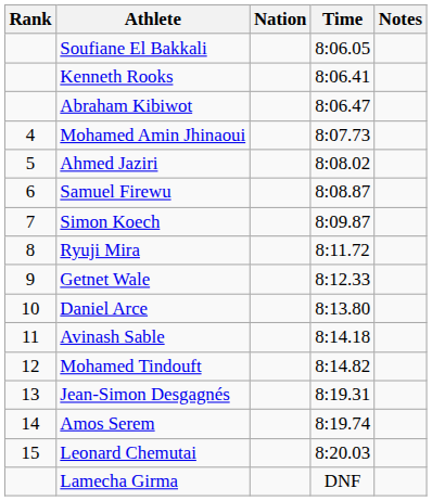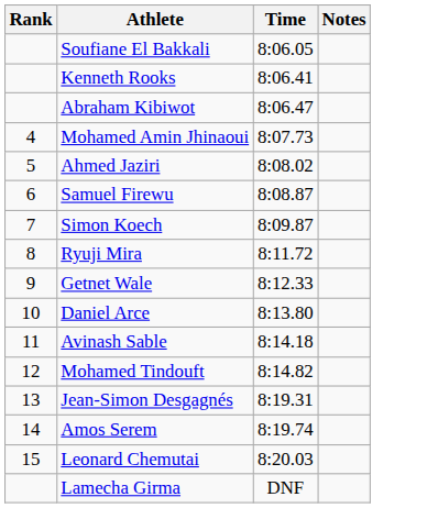- column: Nation
